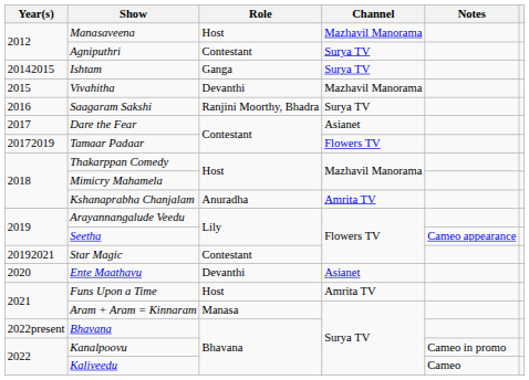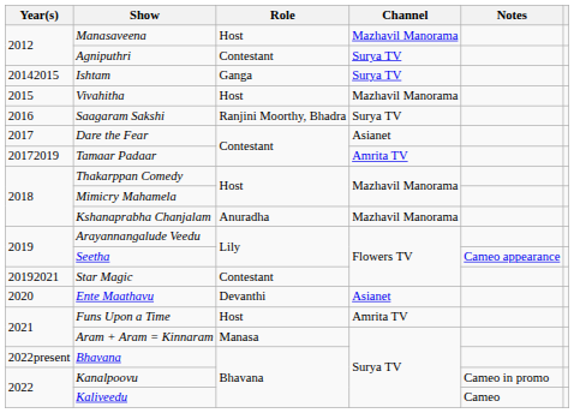Vivahitha | Role: Devanthi -> Host
Tamaar Padaar | Channel: Flowers TV -> Amrita TV
Kshanaprabha Chanjalam | Channel: Amrita TV -> Mazhavil Manorama
